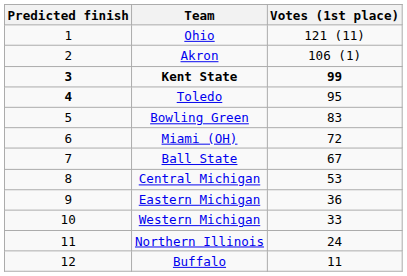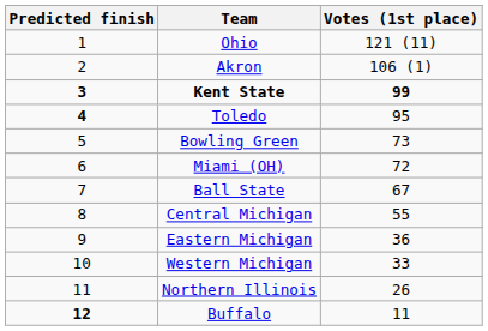Bowling Green | Votes (1st place): 83 -> 73
Central Michigan | Votes (1st place): 53 -> 55
Northern Illinois | Votes (1st place): 24 -> 26
Buffalo | Predicted finish: normal -> bold
